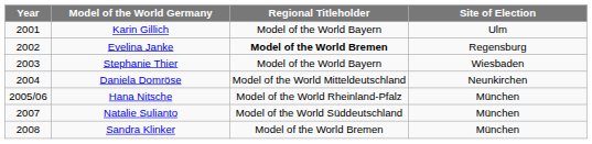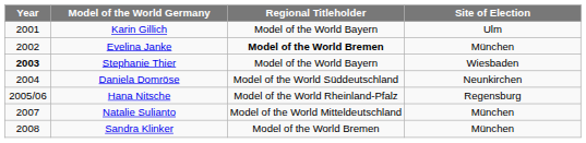Evelina Janke | Site of Election: Regensburg -> München
Stephanie Thier | Year: normal -> bold
Daniela Domröse | Regional Titleholder: Model of the World Mitteldeutschland -> Model of the World Süddeutschland
Hana Nitsche | Site of Election: München -> Regensburg
Natalie Sulianto | Regional Titleholder: Model of the World Süddeutschland -> Model of the World Mitteldeutschland
